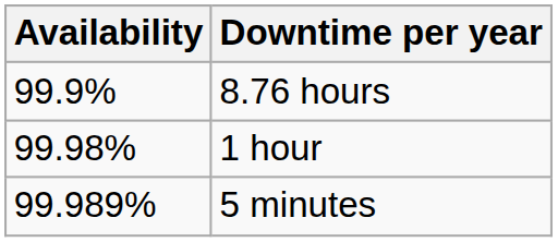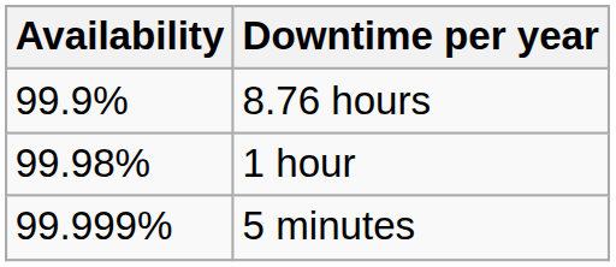5 minutes | Availability: 99.989% -> 99.999%
